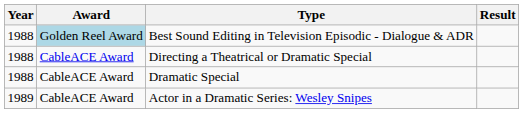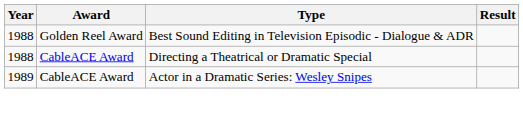Best Sound Editing in Television Episodic - Dialogue & ADR | Award: lightblue background -> no background
- row: 1988 | CableACE Award | Dramatic Special
